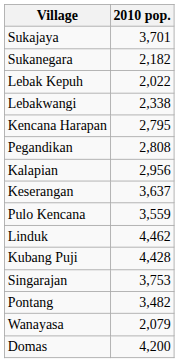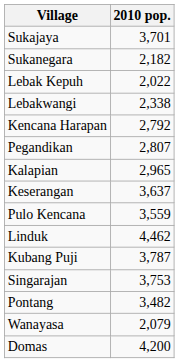Kencana Harapan | 2010 pop.: 2,795 -> 2,792
Pegandikan | 2010 pop.: 2,808 -> 2,807
Kalapian | 2010 pop.: 2,956 -> 2,965
Kubang Puji | 2010 pop.: 4,428 -> 3,787
